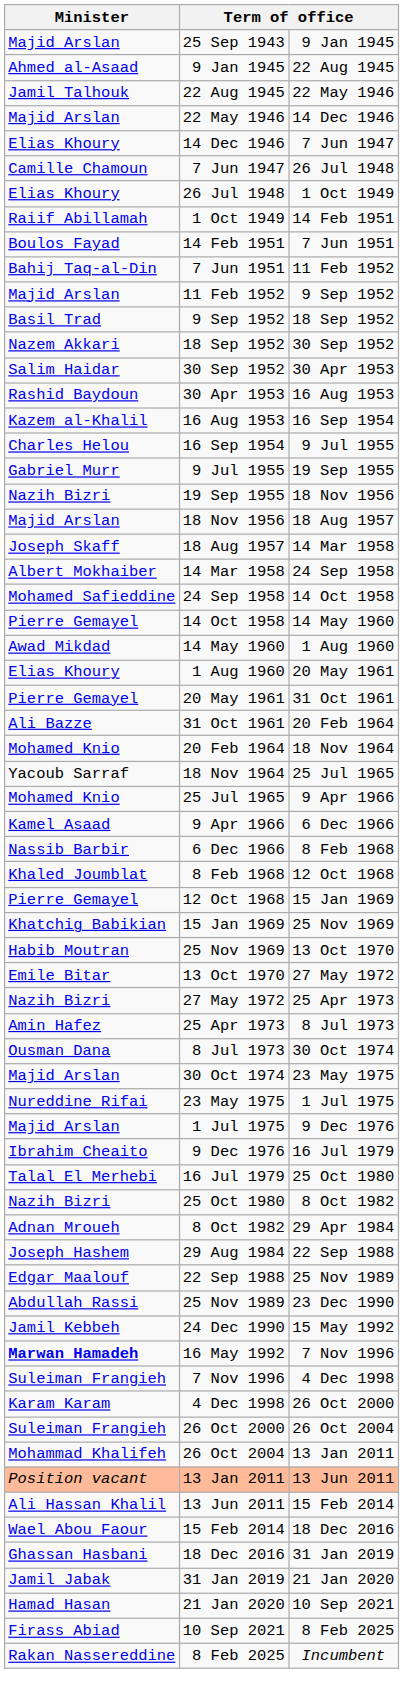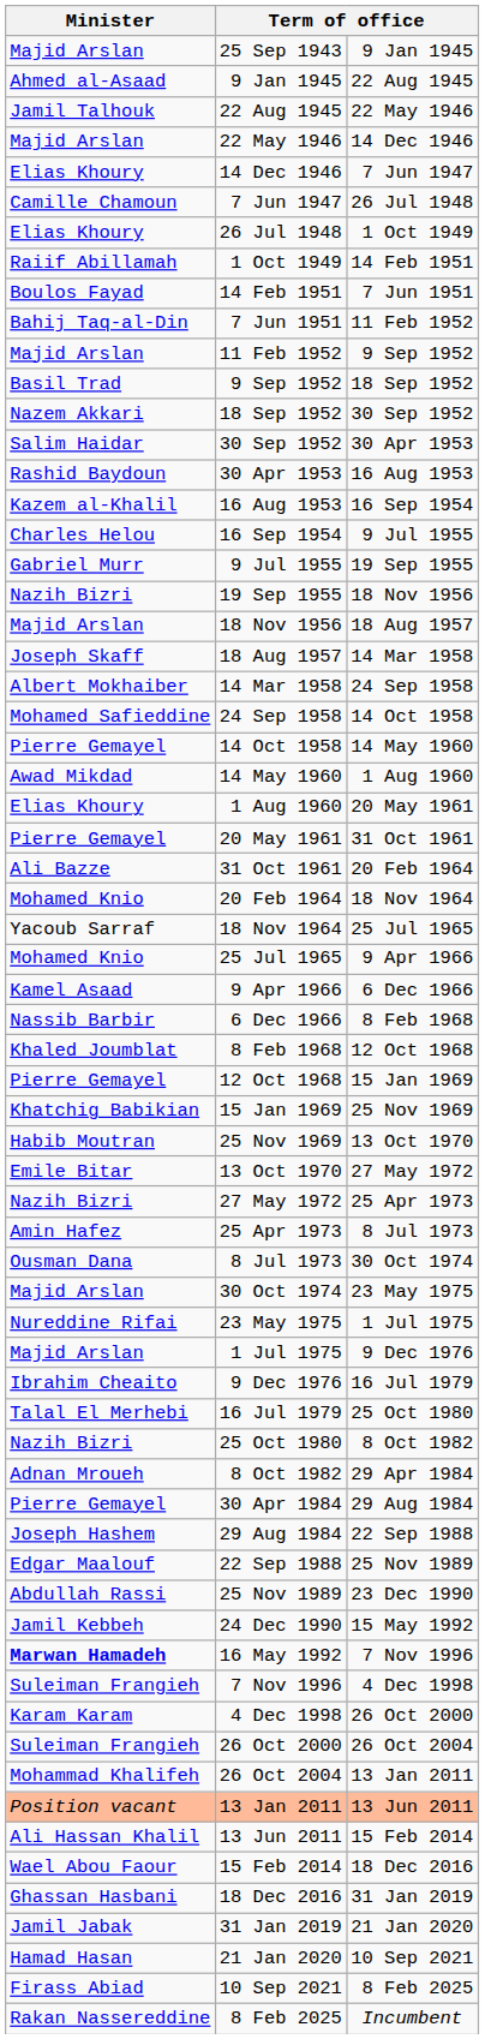+ row: Pierre Gemayel | 30 Apr 1984 | 29 Aug 1984
